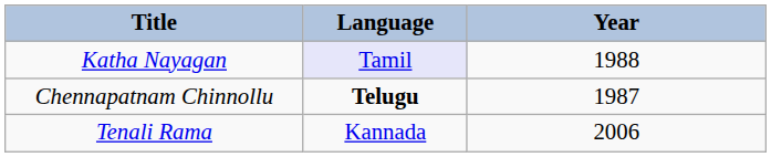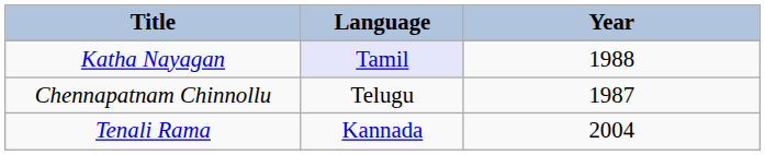Chennapatnam Chinnollu | Language: bold -> normal
Tenali Rama | Year: 2006 -> 2004
